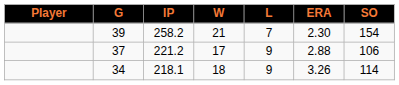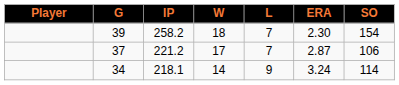39 | W: 21 -> 18
37 | L: 9 -> 7
37 | ERA: 2.88 -> 2.87
34 | W: 18 -> 14
34 | ERA: 3.26 -> 3.24
